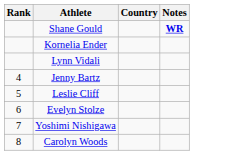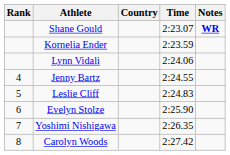+ column: Time | 2:23.07 | 2:23.59 | 2:24.06 | 2:24.55 | 2:24.83 | 2:25.90 | 2:26.35 | 2:27.42
